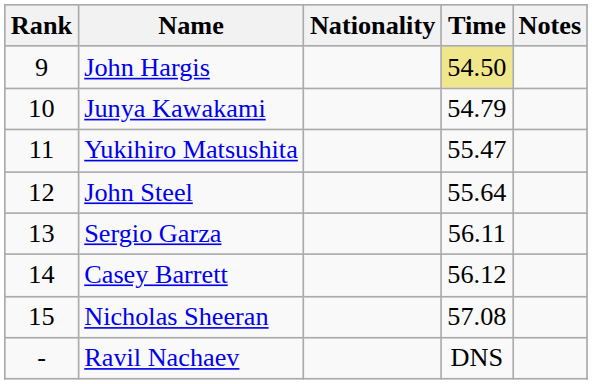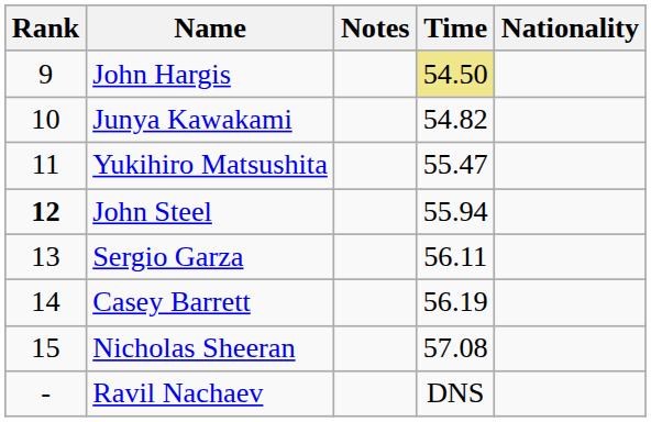columns swapped: Nationality <-> Notes
Junya Kawakami | Time: 54.79 -> 54.82
John Steel | Rank: normal -> bold
John Steel | Time: 55.64 -> 55.94
Casey Barrett | Time: 56.12 -> 56.19
